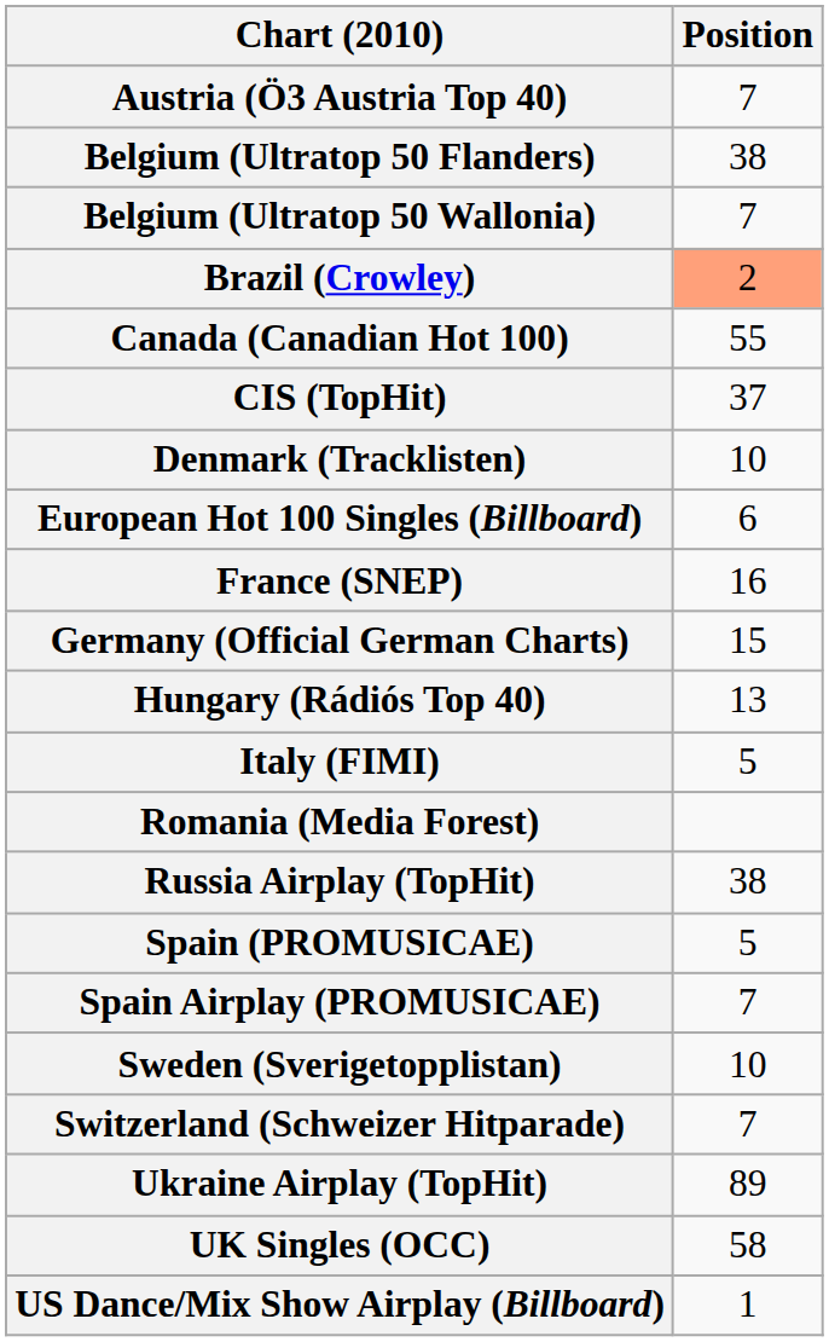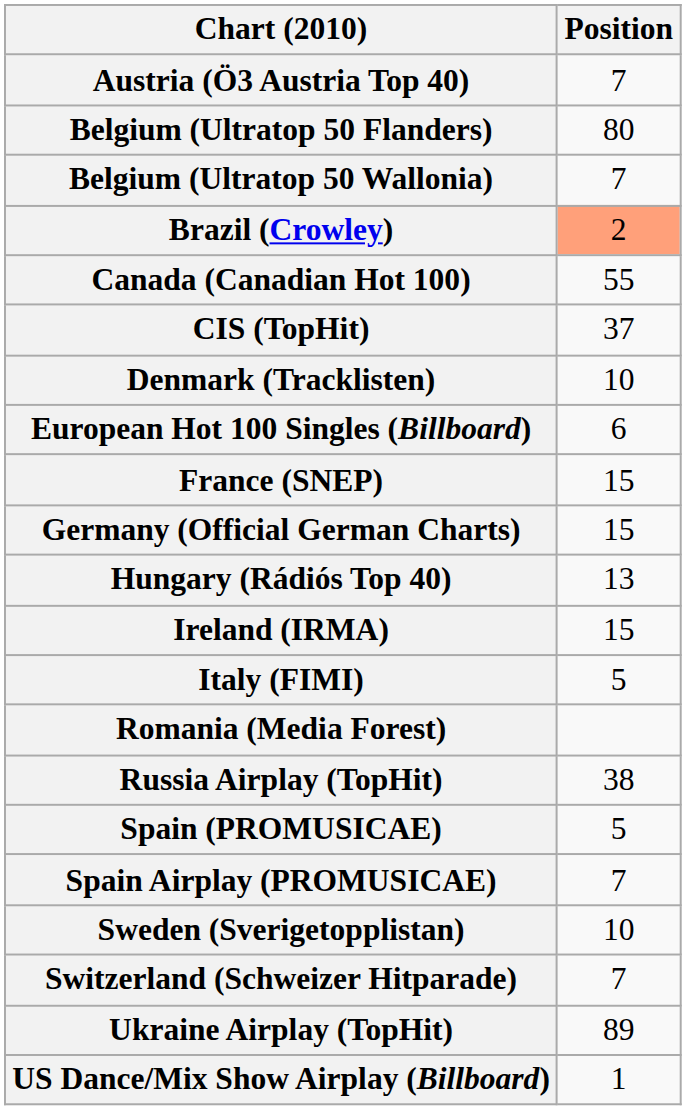Belgium (Ultratop 50 Flanders) | Position: 38 -> 80
France (SNEP) | Position: 16 -> 15
+ row: Ireland (IRMA) | 15
- row: UK Singles (OCC) | 58
